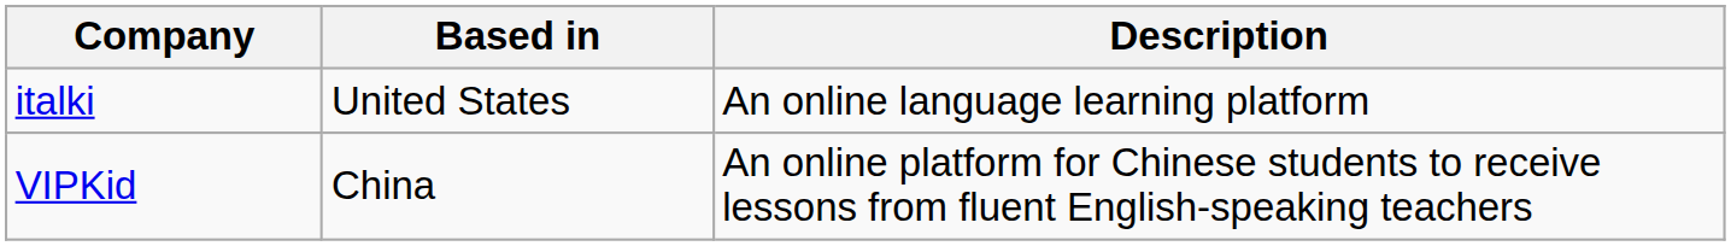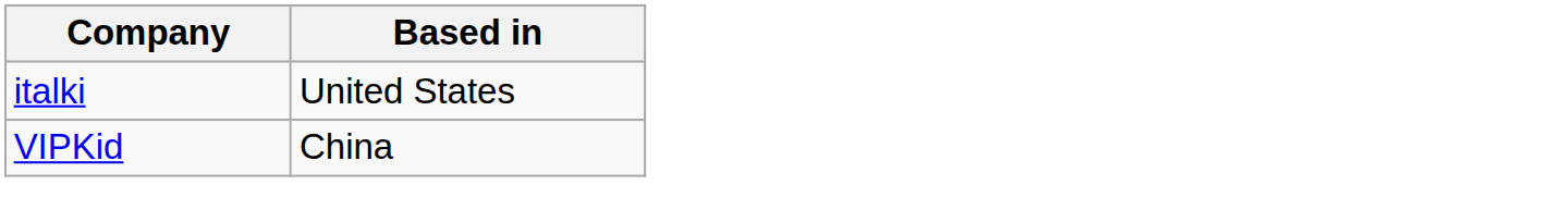- column: Description | An online language learning platform | An online platform for Chinese students to receive lessons from fluent English-speaking teachers
